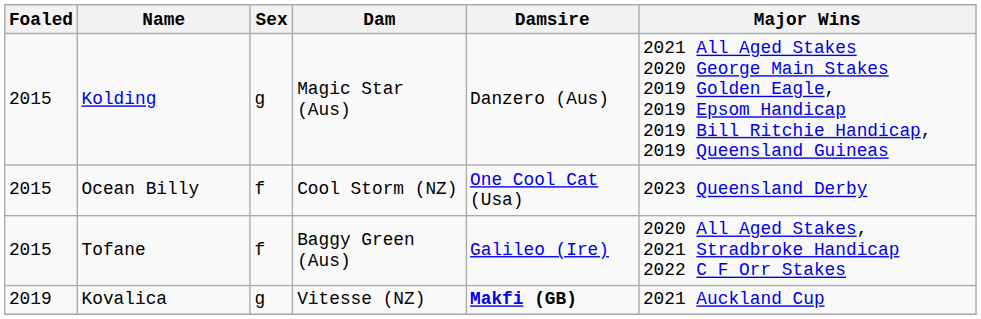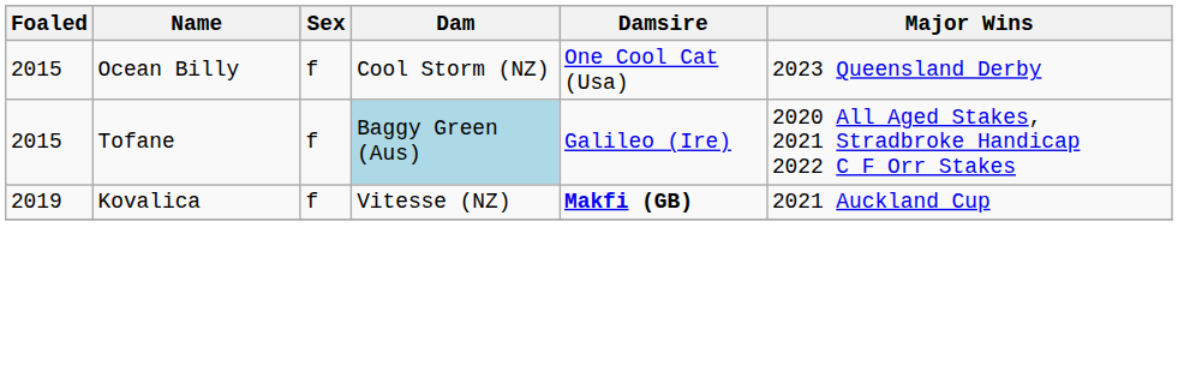- row: 2015 | Kolding | g | Magic Star (Aus) | Danzero (Aus) | 2021 All Aged Stakes 2020 George Main Stakes 2019 Golden Eagle, 2019 Epsom Handicap 2019 Bill Ritchie Handicap, 2019 Queensland Guineas
Tofane | Dam: no background -> lightblue background
Kovalica | Sex: g -> f
